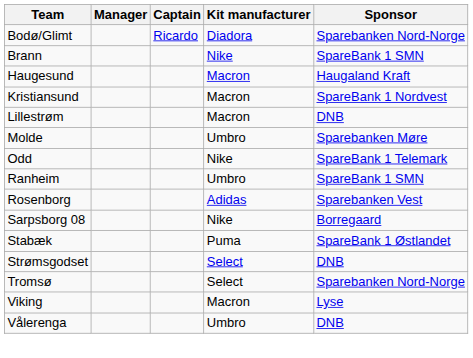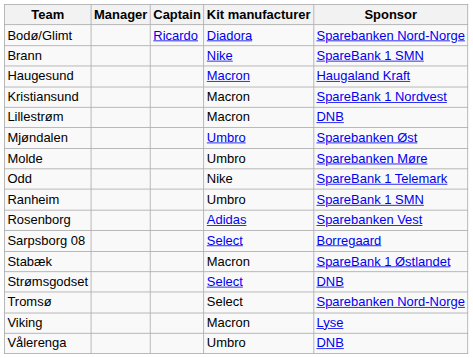+ row: Mjøndalen | Umbro | Sparebanken Øst
Sarpsborg 08 | Kit manufacturer: Nike -> Select
Stabæk | Kit manufacturer: Puma -> Macron
